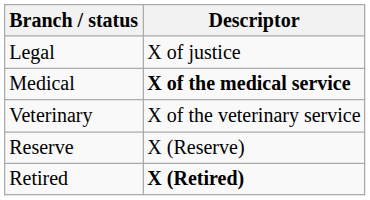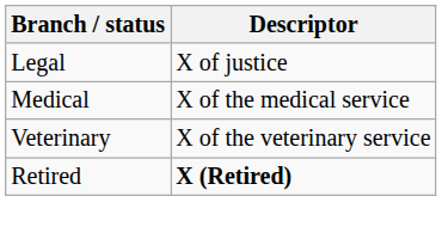Medical | Descriptor: bold -> normal
- row: Reserve | X (Reserve)
